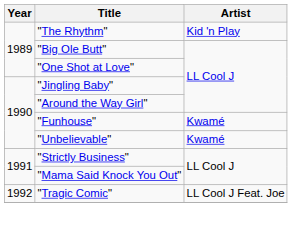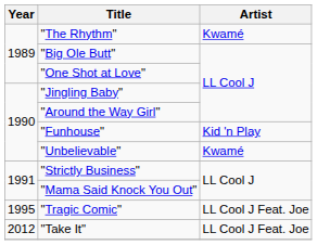"The Rhythm" | Artist: Kid 'n Play -> Kwamé
"Funhouse" | Artist: Kwamé -> Kid 'n Play
"Tragic Comic" | Year: 1992 -> 1995
+ row: 2012 | "Take It" | LL Cool J Feat. Joe
